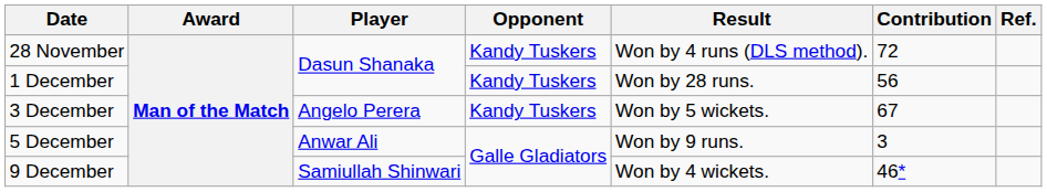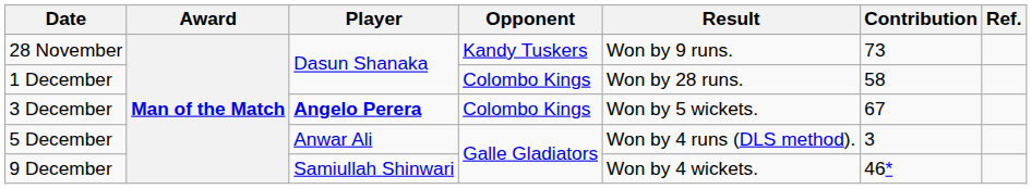28 November | Result: Won by 4 runs (DLS method). -> Won by 9 runs.
28 November | Contribution: 72 -> 73
1 December | Opponent: Kandy Tuskers -> Colombo Kings
1 December | Contribution: 56 -> 58
3 December | Player: normal -> bold
3 December | Opponent: Kandy Tuskers -> Colombo Kings
5 December | Result: Won by 9 runs. -> Won by 4 runs (DLS method).
